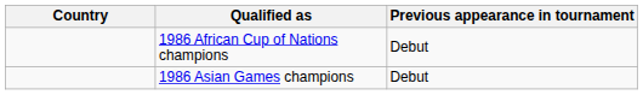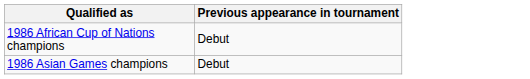- column: Country
